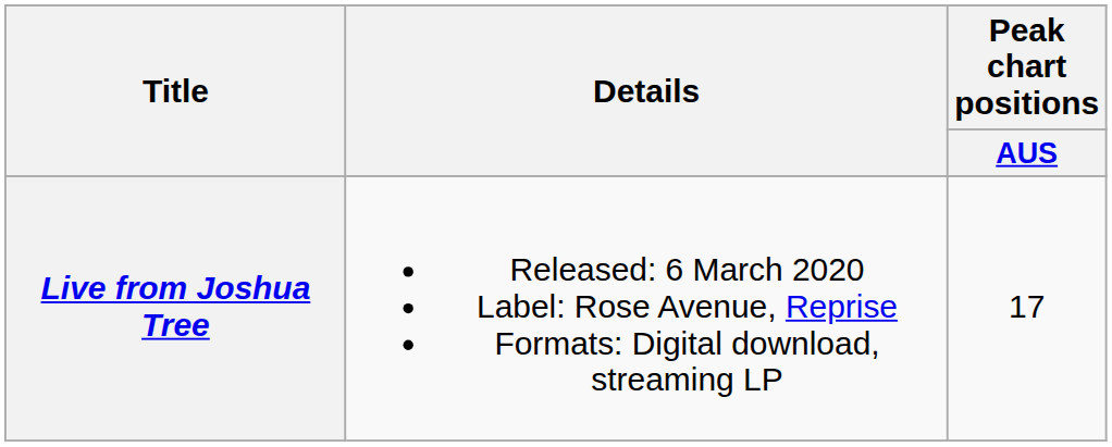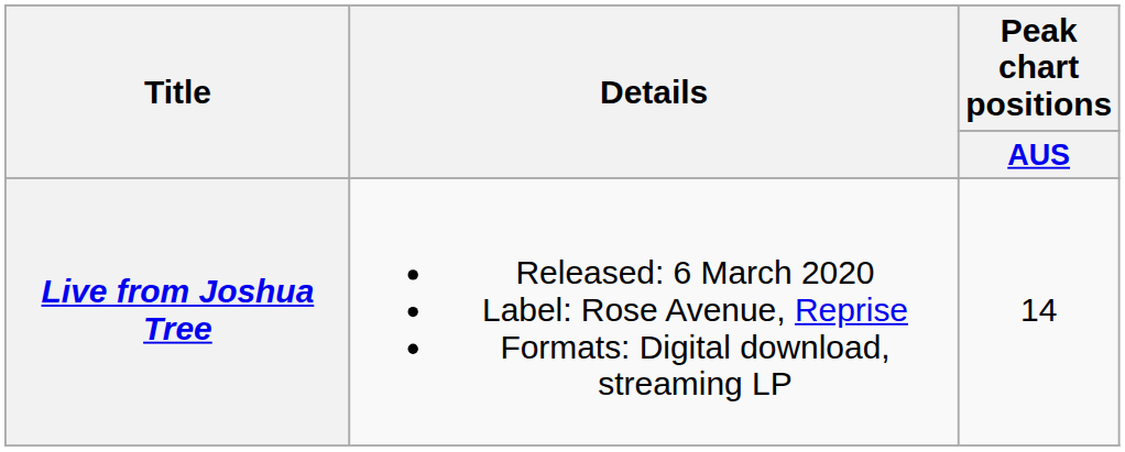Live from Joshua Tree | Peak chart positions / AUS: 17 -> 14
